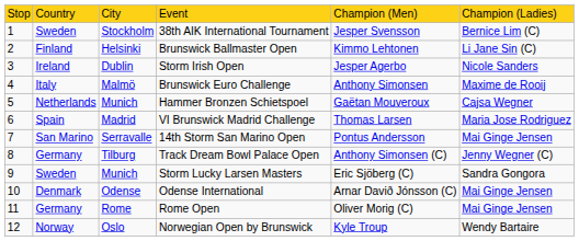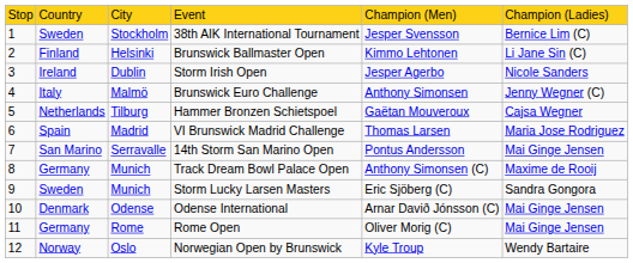Brunswick Euro Challenge | column 6: Maxime de Rooij -> Jenny Wegner (C)
Hammer Bronzen Schietspoel | column 3: Munich -> Tilburg
Track Dream Bowl Palace Open | column 3: Tilburg -> Munich
Track Dream Bowl Palace Open | column 6: Jenny Wegner (C) -> Maxime de Rooij
